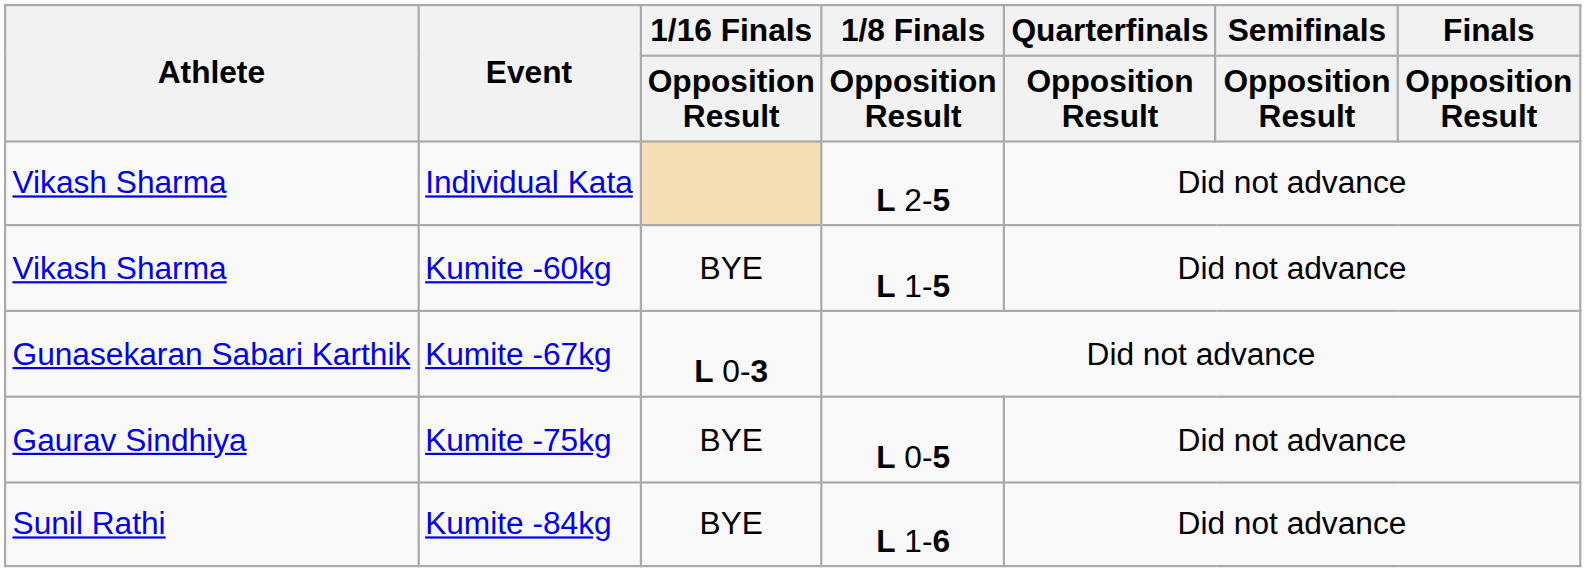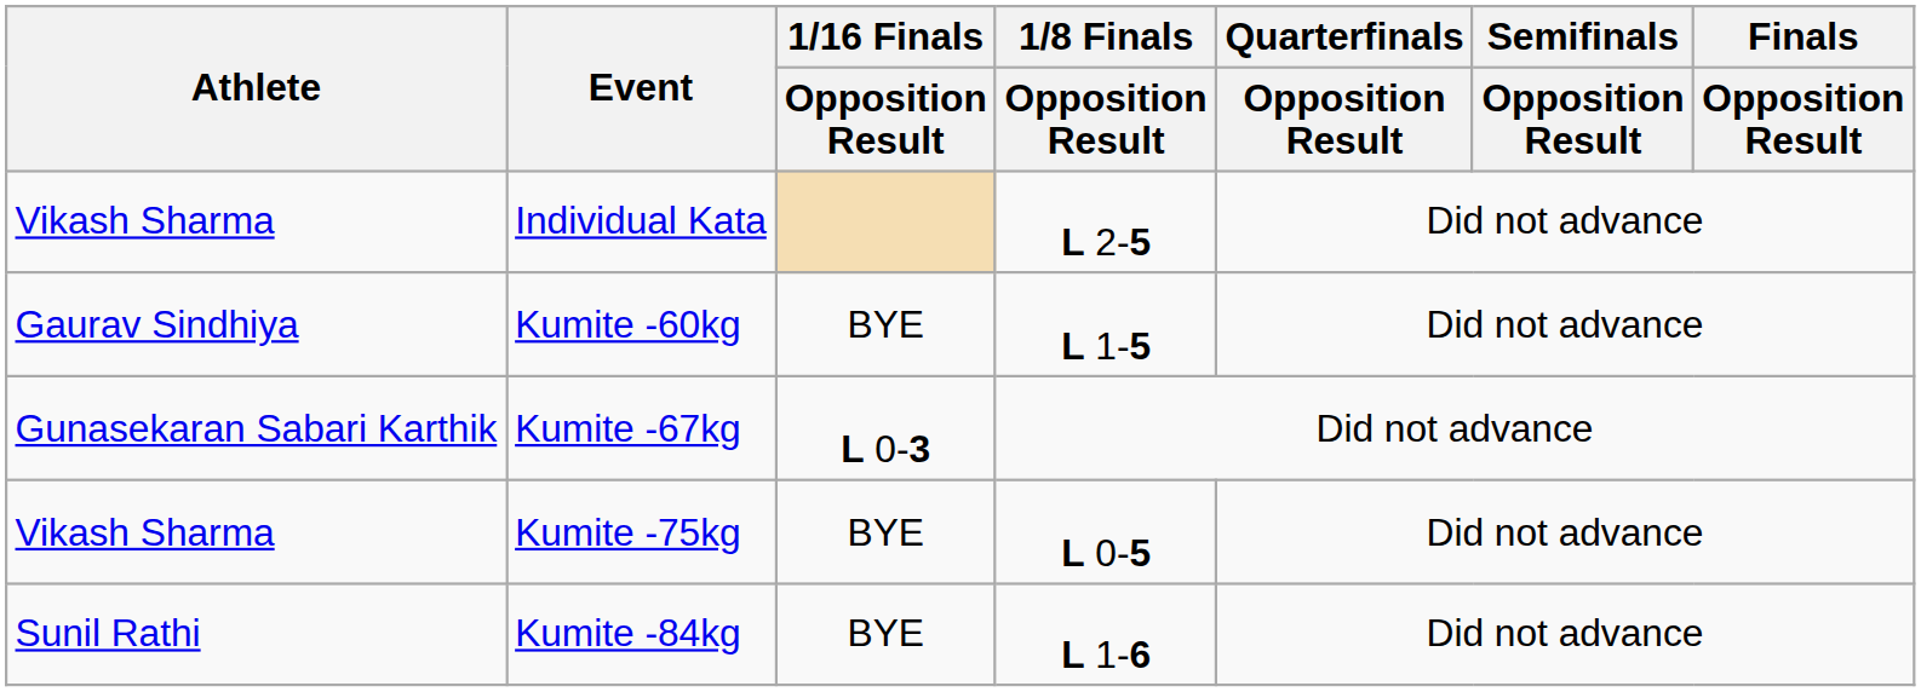Kumite -60kg | Athlete: Vikash Sharma -> Gaurav Sindhiya
Kumite -75kg | Athlete: Gaurav Sindhiya -> Vikash Sharma
